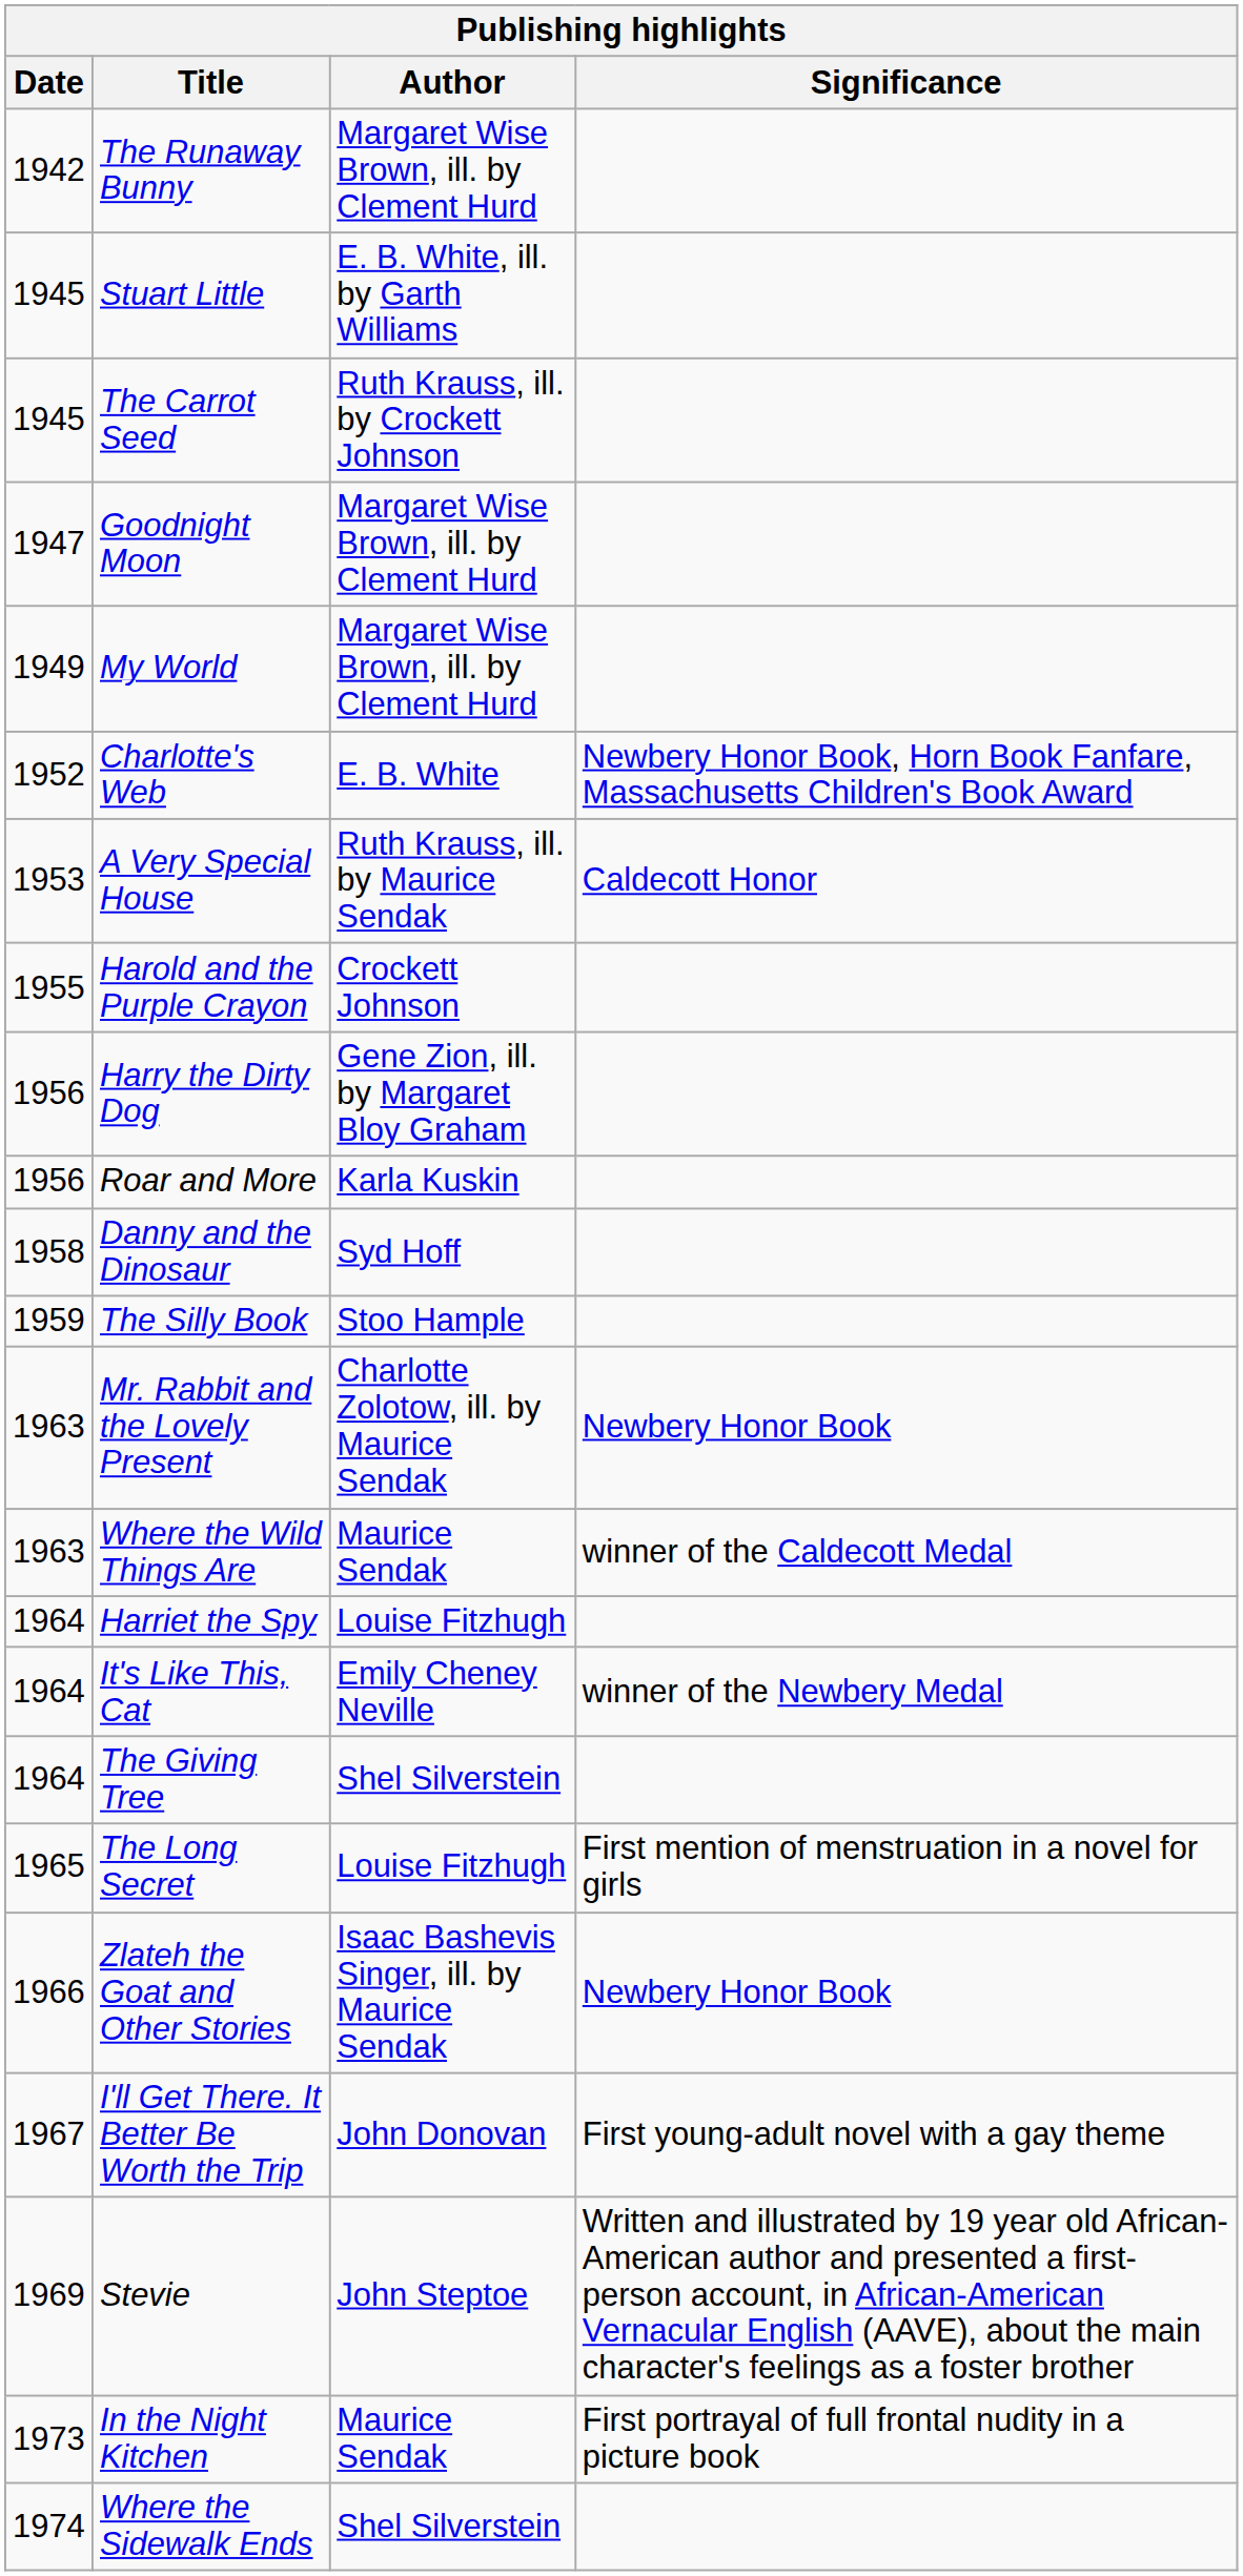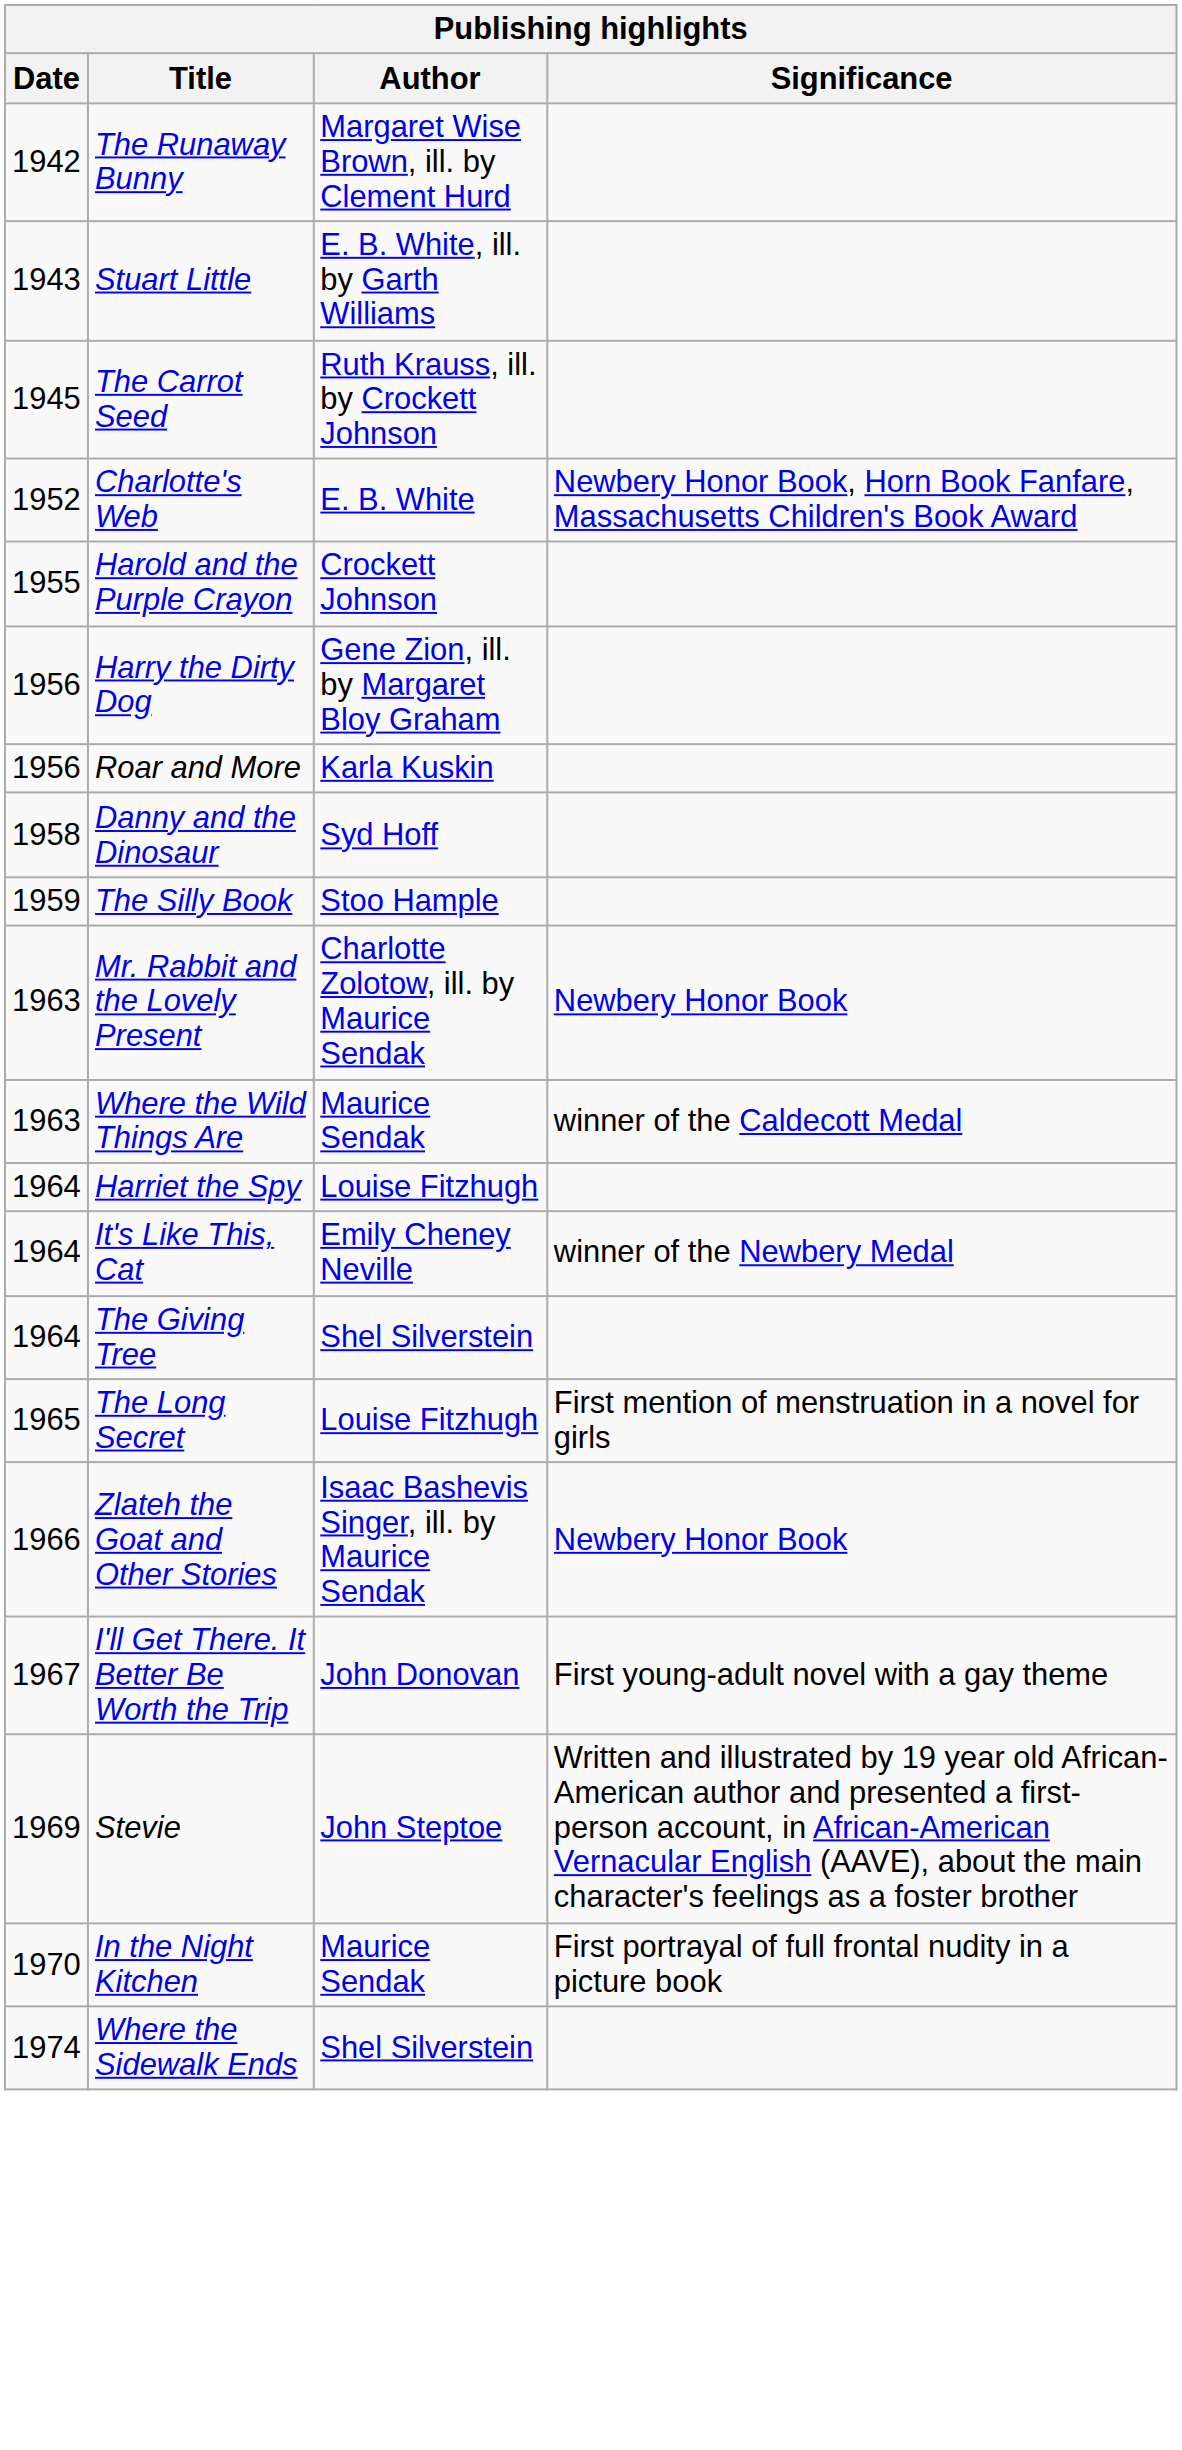Stuart Little | Date: 1945 -> 1943
- row: 1947 | Goodnight Moon | Margaret Wise Brown, ill. by Clement Hurd
- row: 1949 | My World | Margaret Wise Brown, ill. by Clement Hurd
- row: 1953 | A Very Special House | Ruth Krauss, ill. by Maurice Sendak | Caldecott Honor
In the Night Kitchen | Date: 1973 -> 1970
